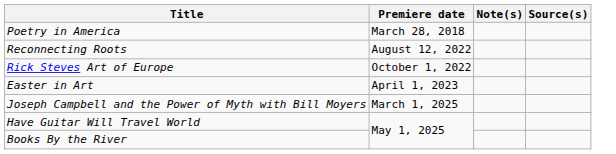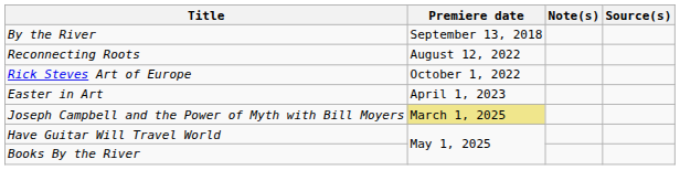- row: Poetry in America | March 28, 2018
+ row: By the River | September 13, 2018
Joseph Campbell and the Power of Myth with Bill Moyers | Premiere date: no background -> khaki background
